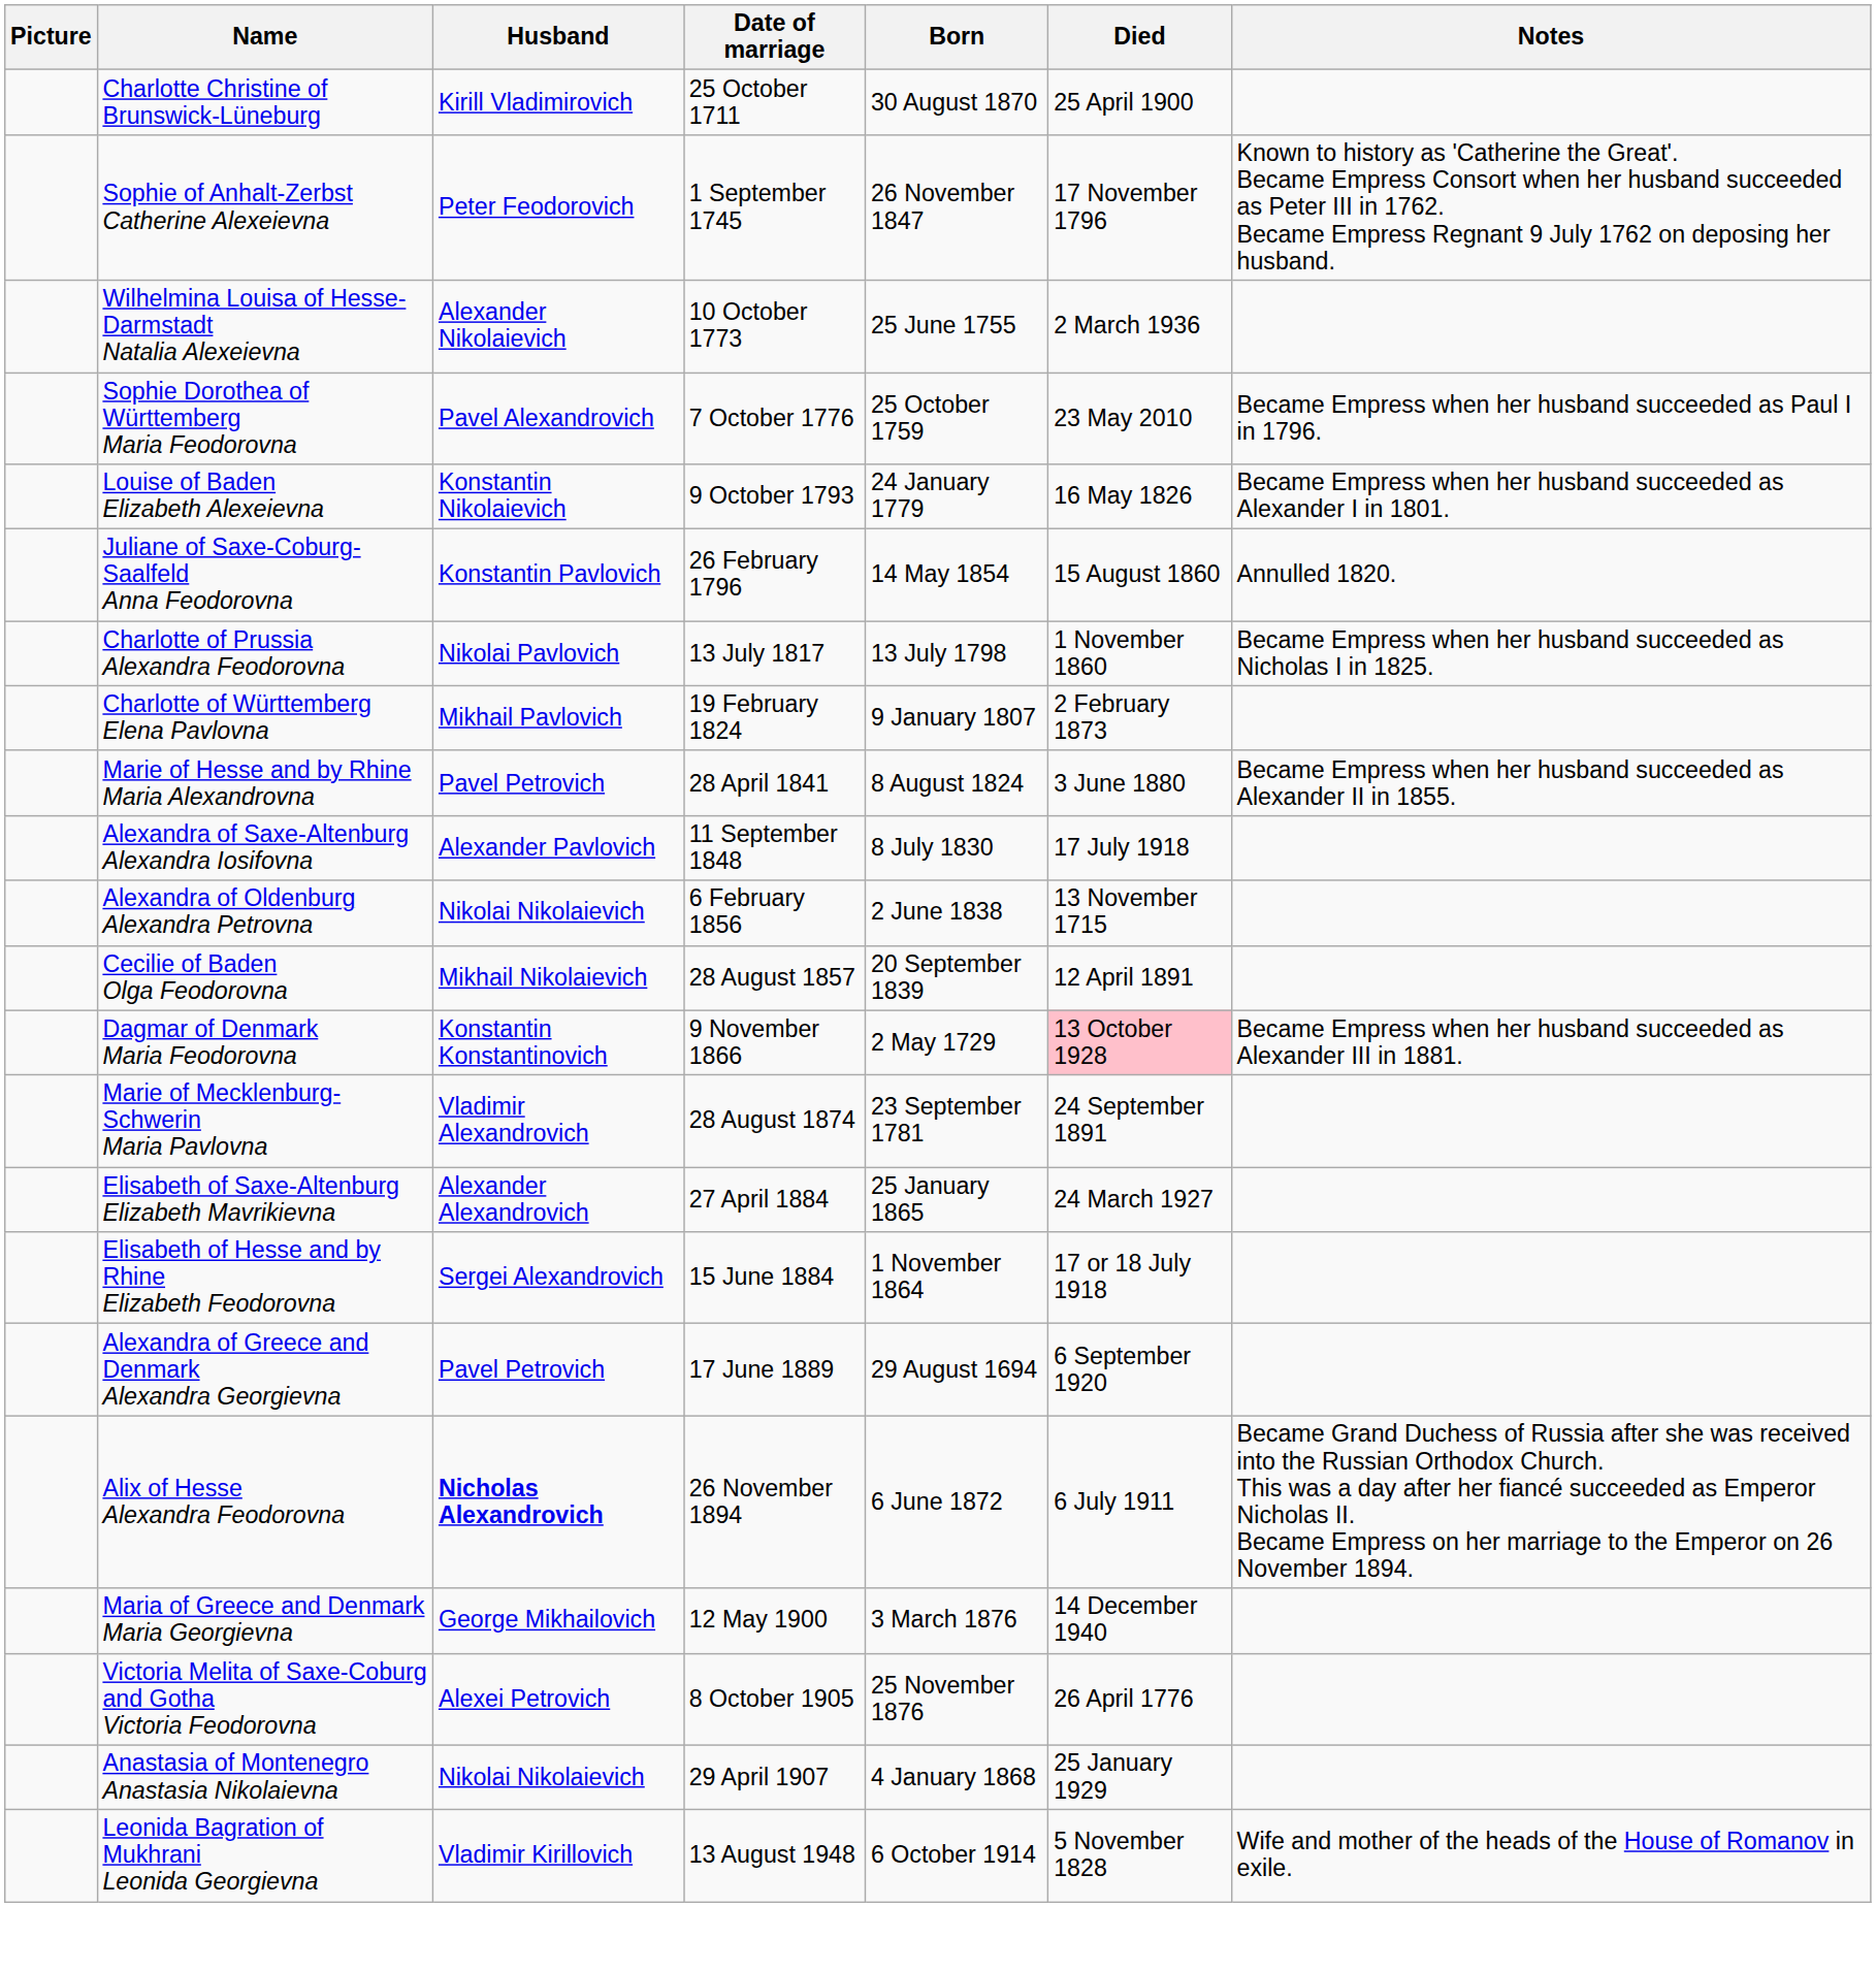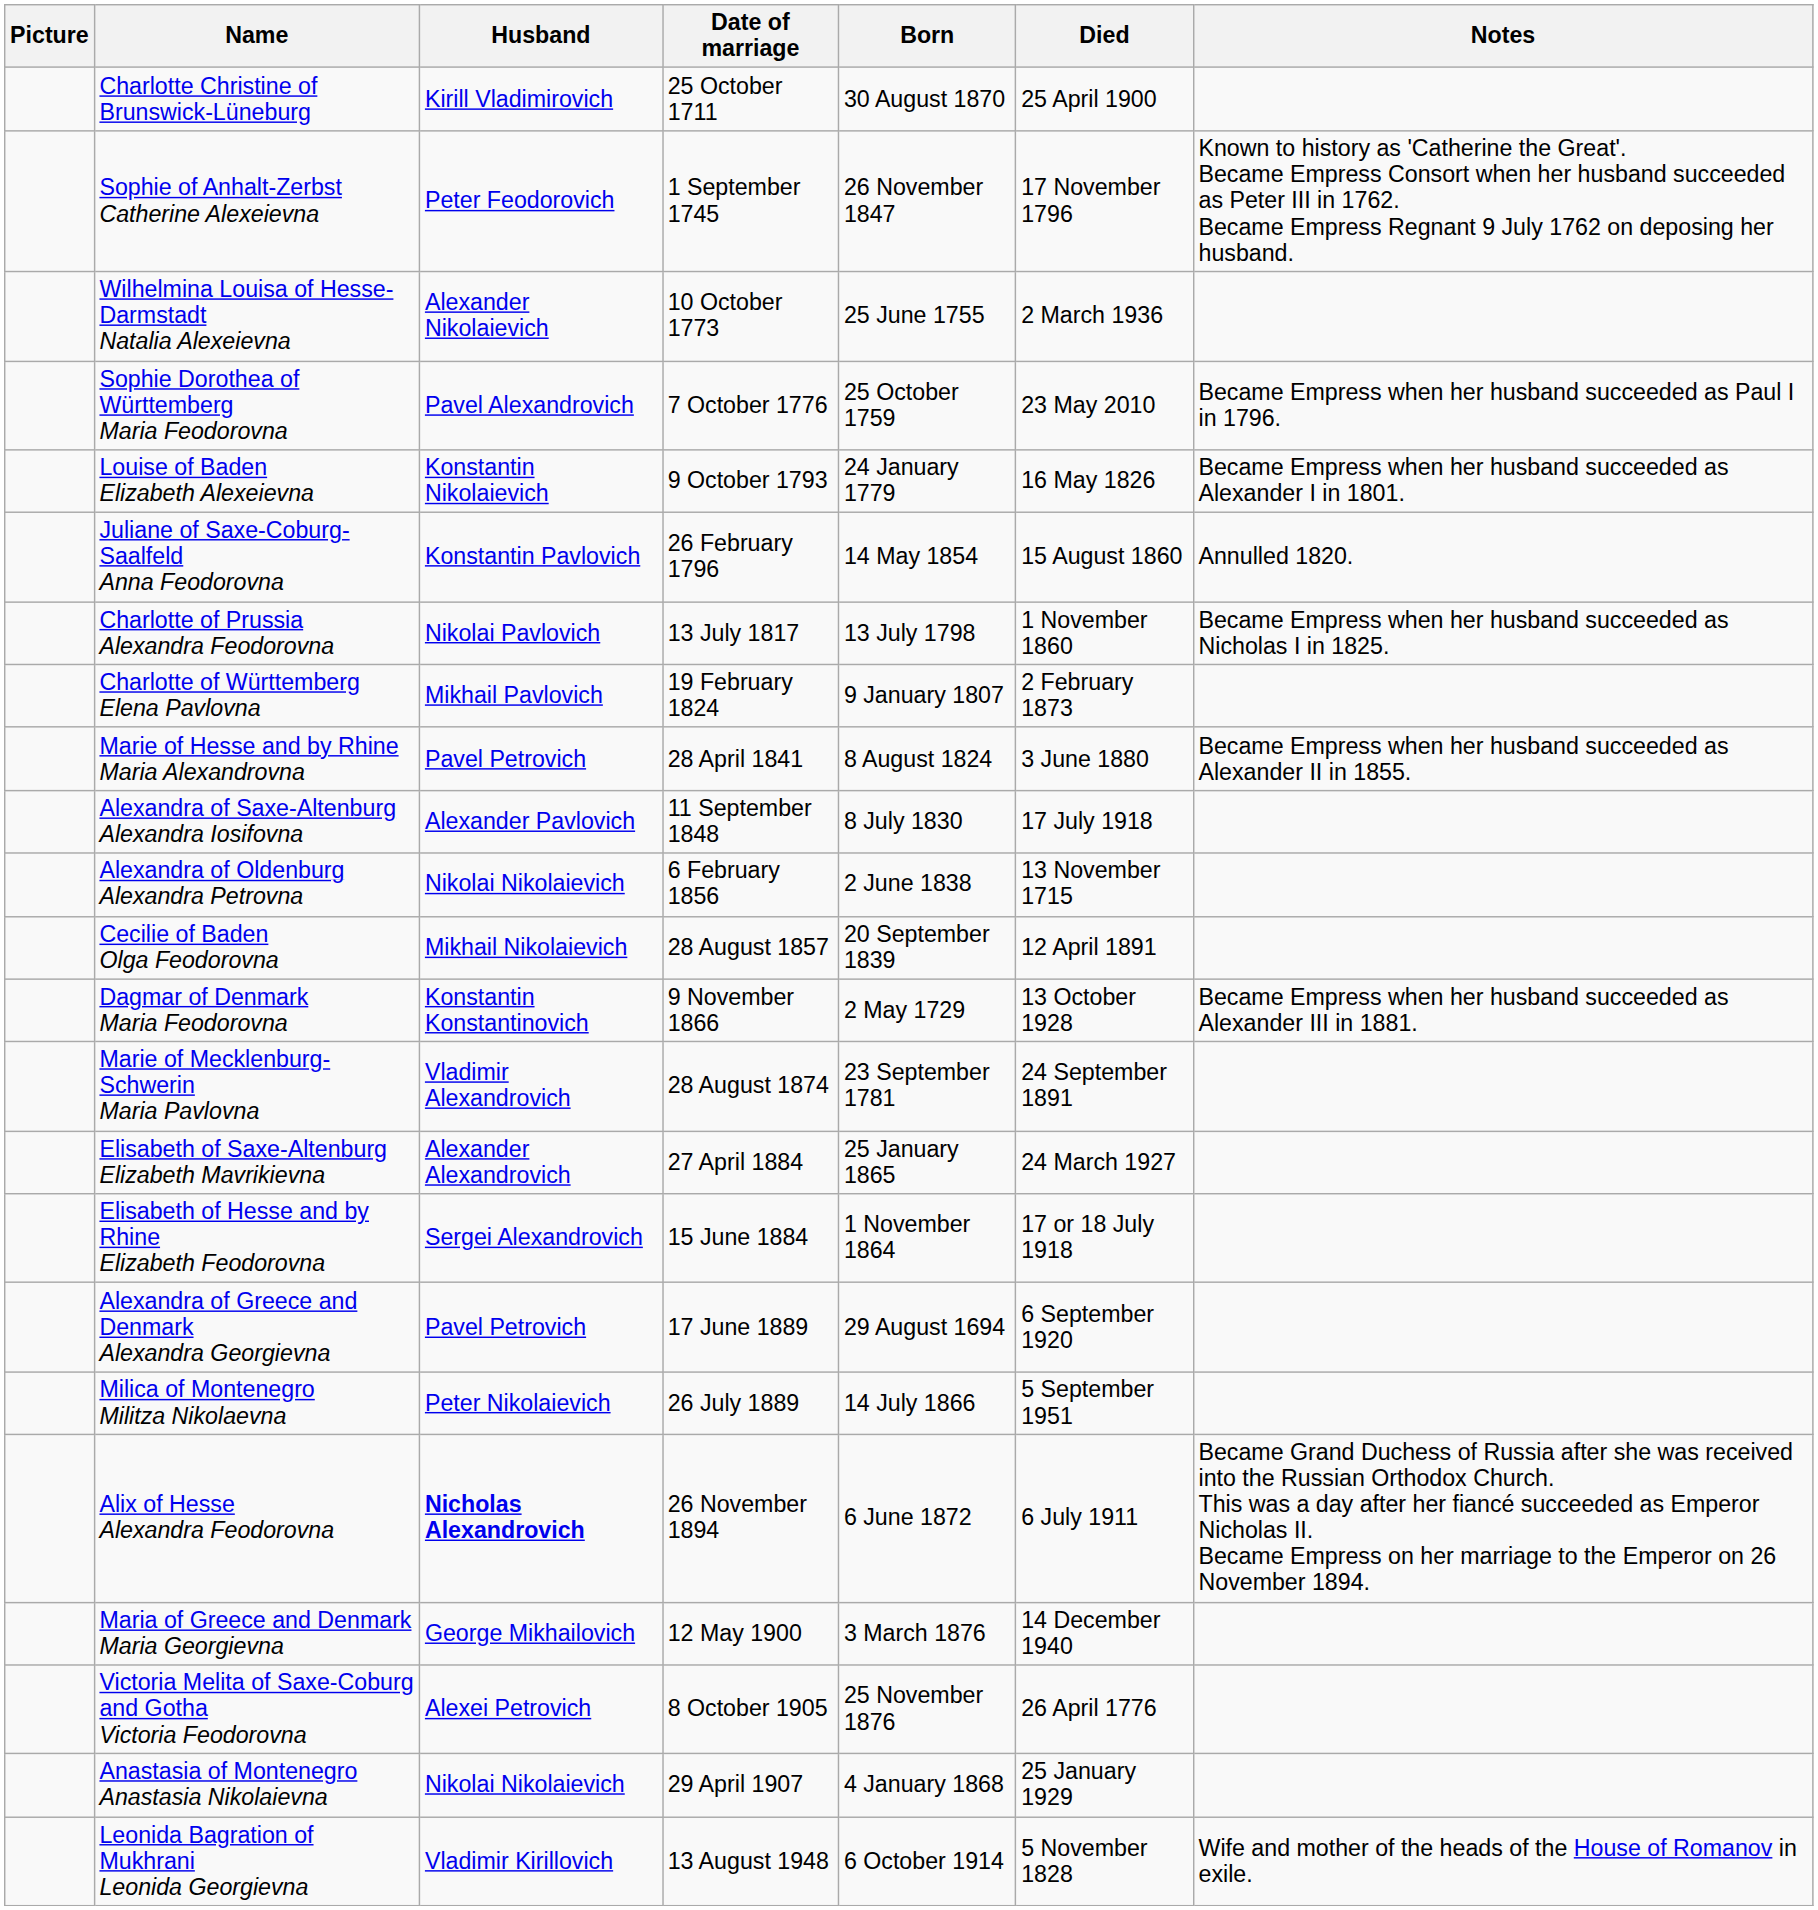Dagmar of Denmark Maria Feodorovna | Died: pink background -> no background
+ row: Milica of Montenegro Militza Nikolaevna | Peter Nikolaievich | 26 July 1889 | 14 July 1866 | 5 September 1951
